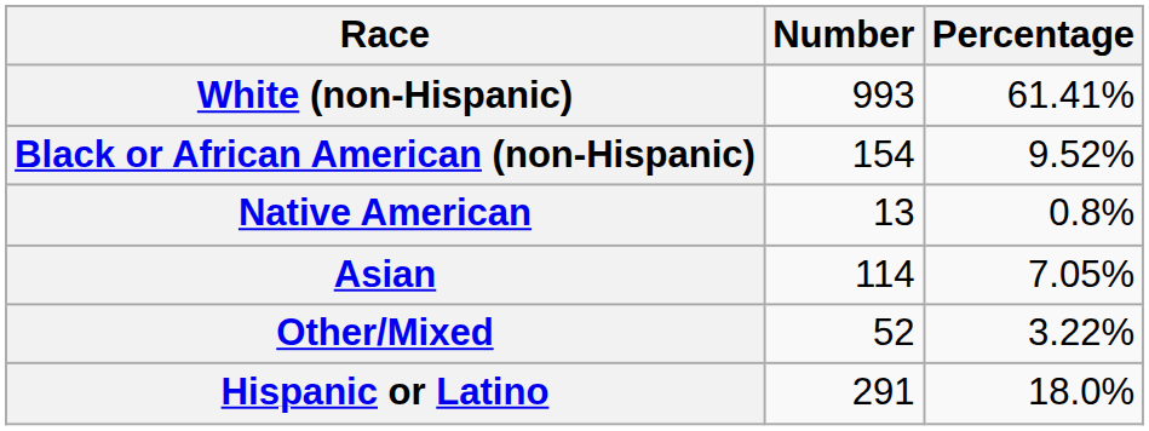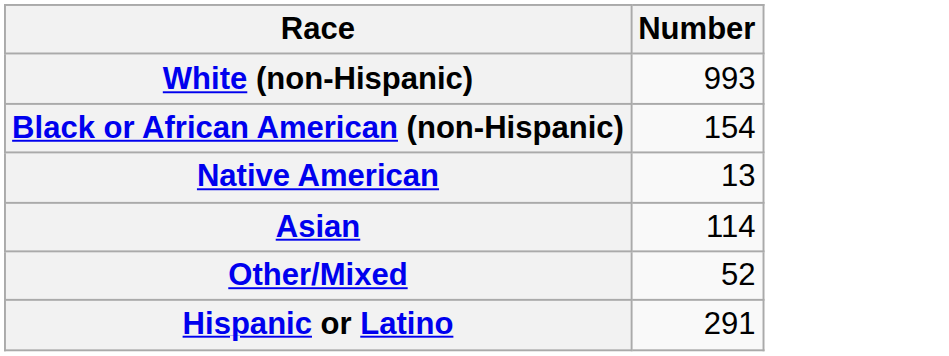- column: Percentage | 61.41% | 9.52% | 0.8% | 7.05% | 3.22% | 18.0%
